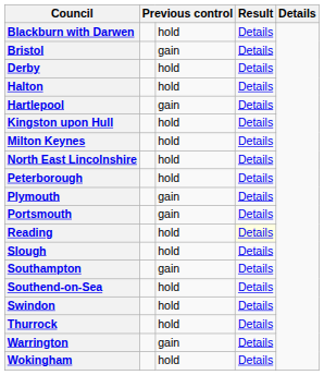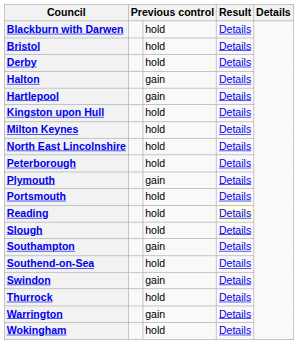Bristol | column 3: gain -> hold
Halton | column 3: hold -> gain
Portsmouth | column 3: gain -> hold
Swindon | column 3: hold -> gain
